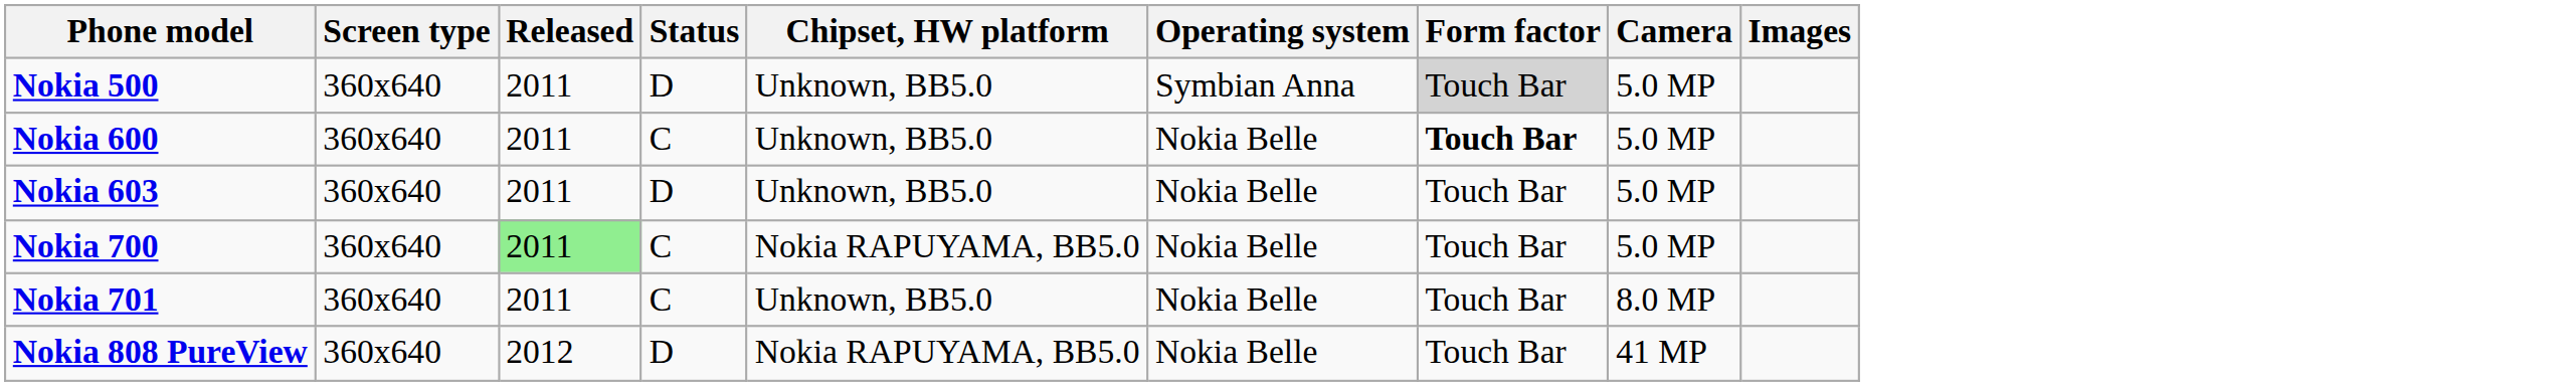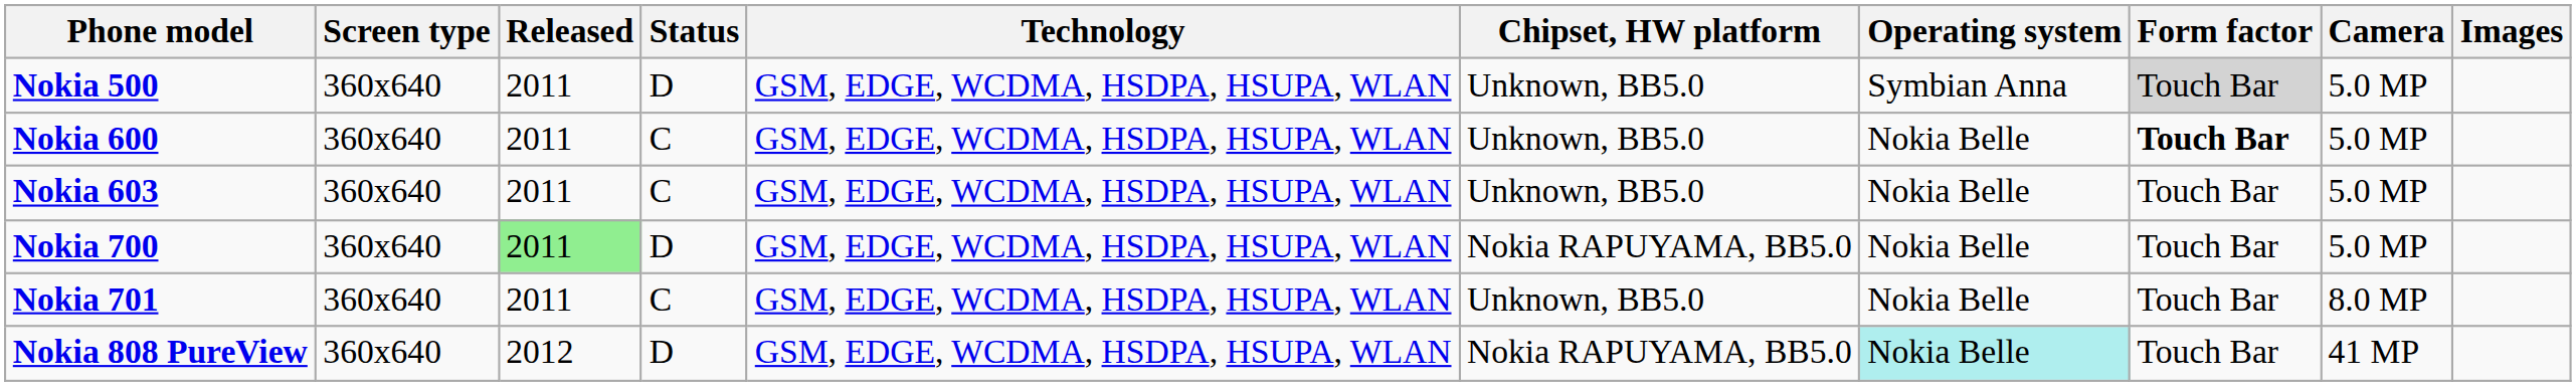+ column: Technology | GSM, EDGE, WCDMA, HSDPA, HSUPA, WLAN | GSM, EDGE, WCDMA, HSDPA, HSUPA, WLAN | GSM, EDGE, WCDMA, HSDPA, HSUPA, WLAN | GSM, EDGE, WCDMA, HSDPA, HSUPA, WLAN | GSM, EDGE, WCDMA, HSDPA, HSUPA, WLAN | GSM, EDGE, WCDMA, HSDPA, HSUPA, WLAN
Nokia 603 | Status: D -> C
Nokia 700 | Status: C -> D
Nokia 808 PureView | Operating system: no background -> paleturquoise background
